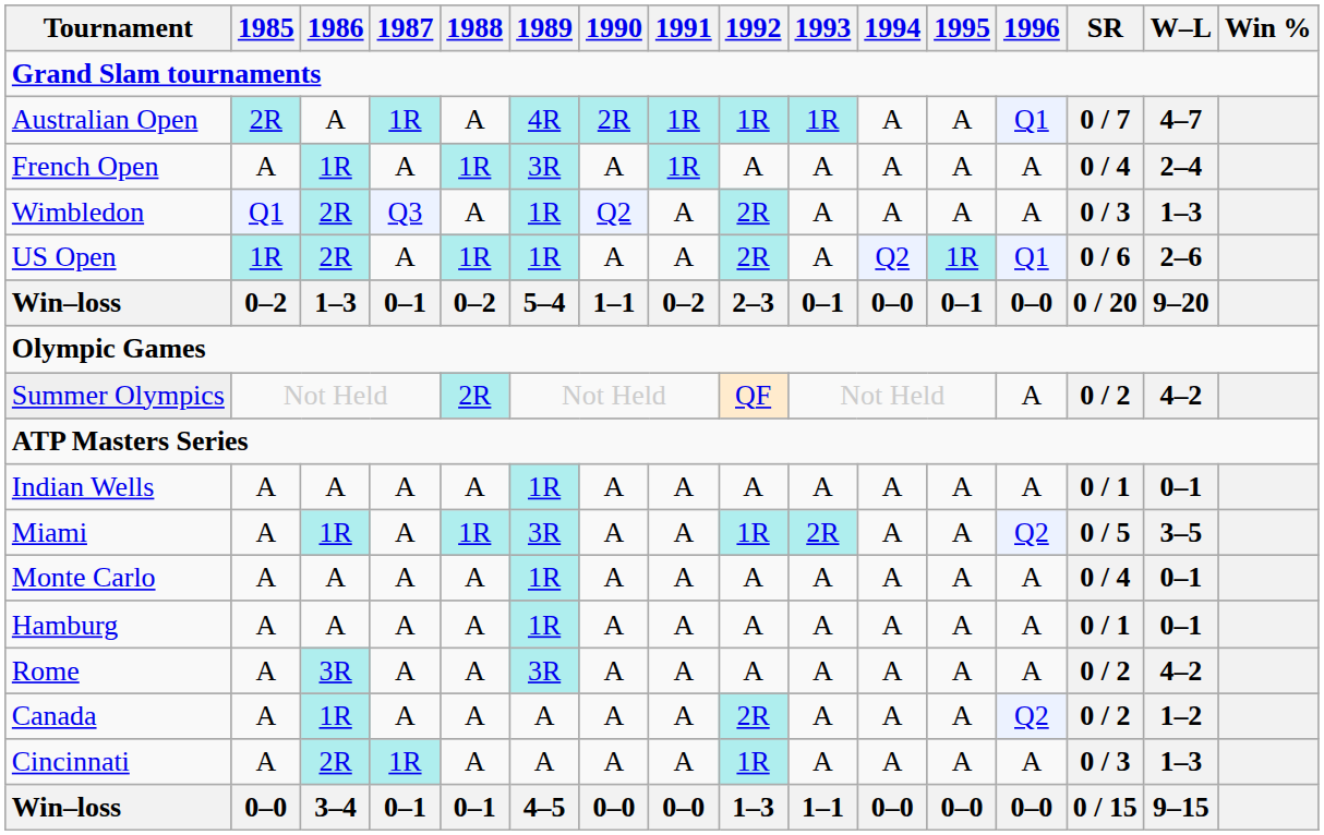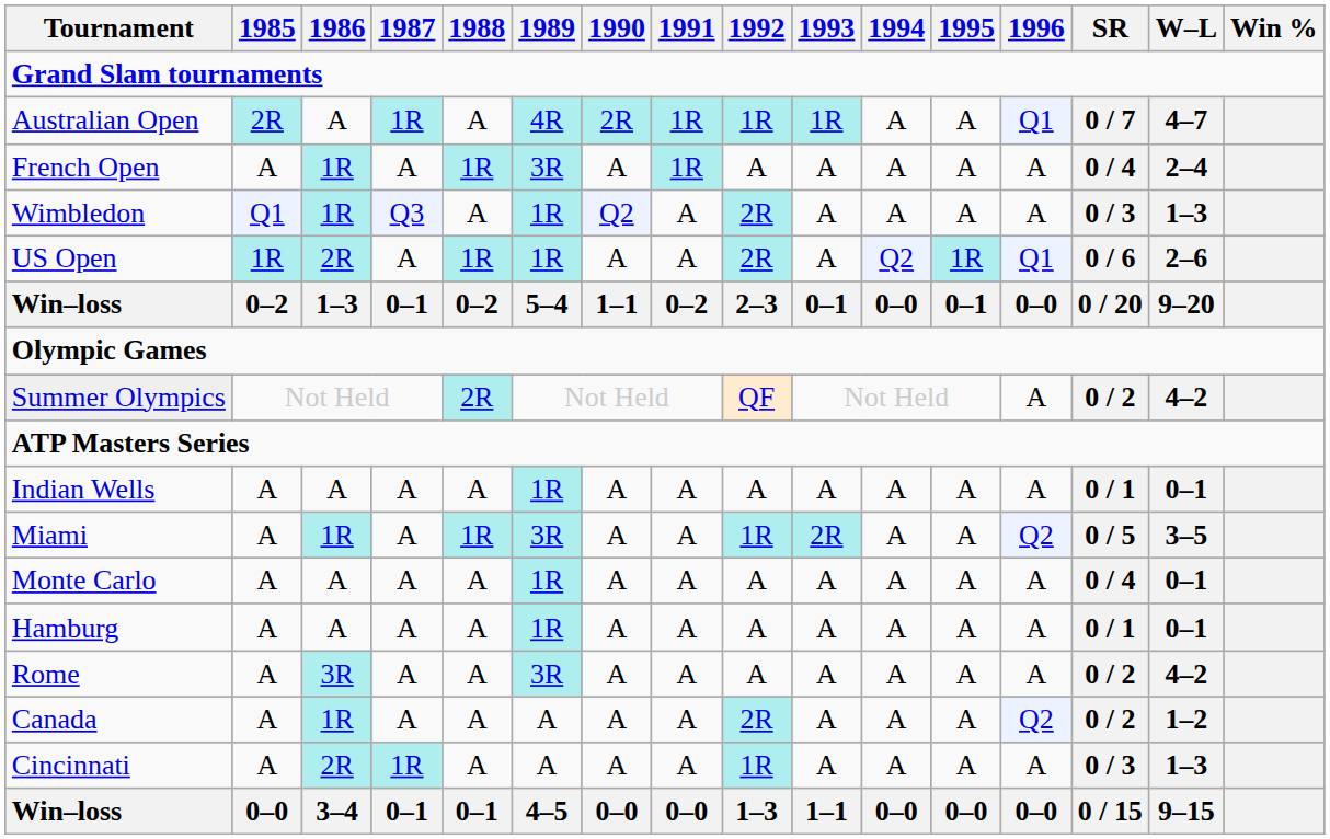Wimbledon | 1986: 2R -> 1R
